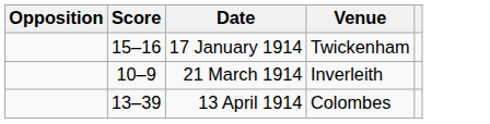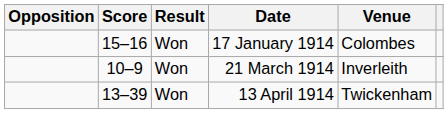+ column: Result | Won | Won | Won
17 January 1914 | Venue: Twickenham -> Colombes
13 April 1914 | Venue: Colombes -> Twickenham
